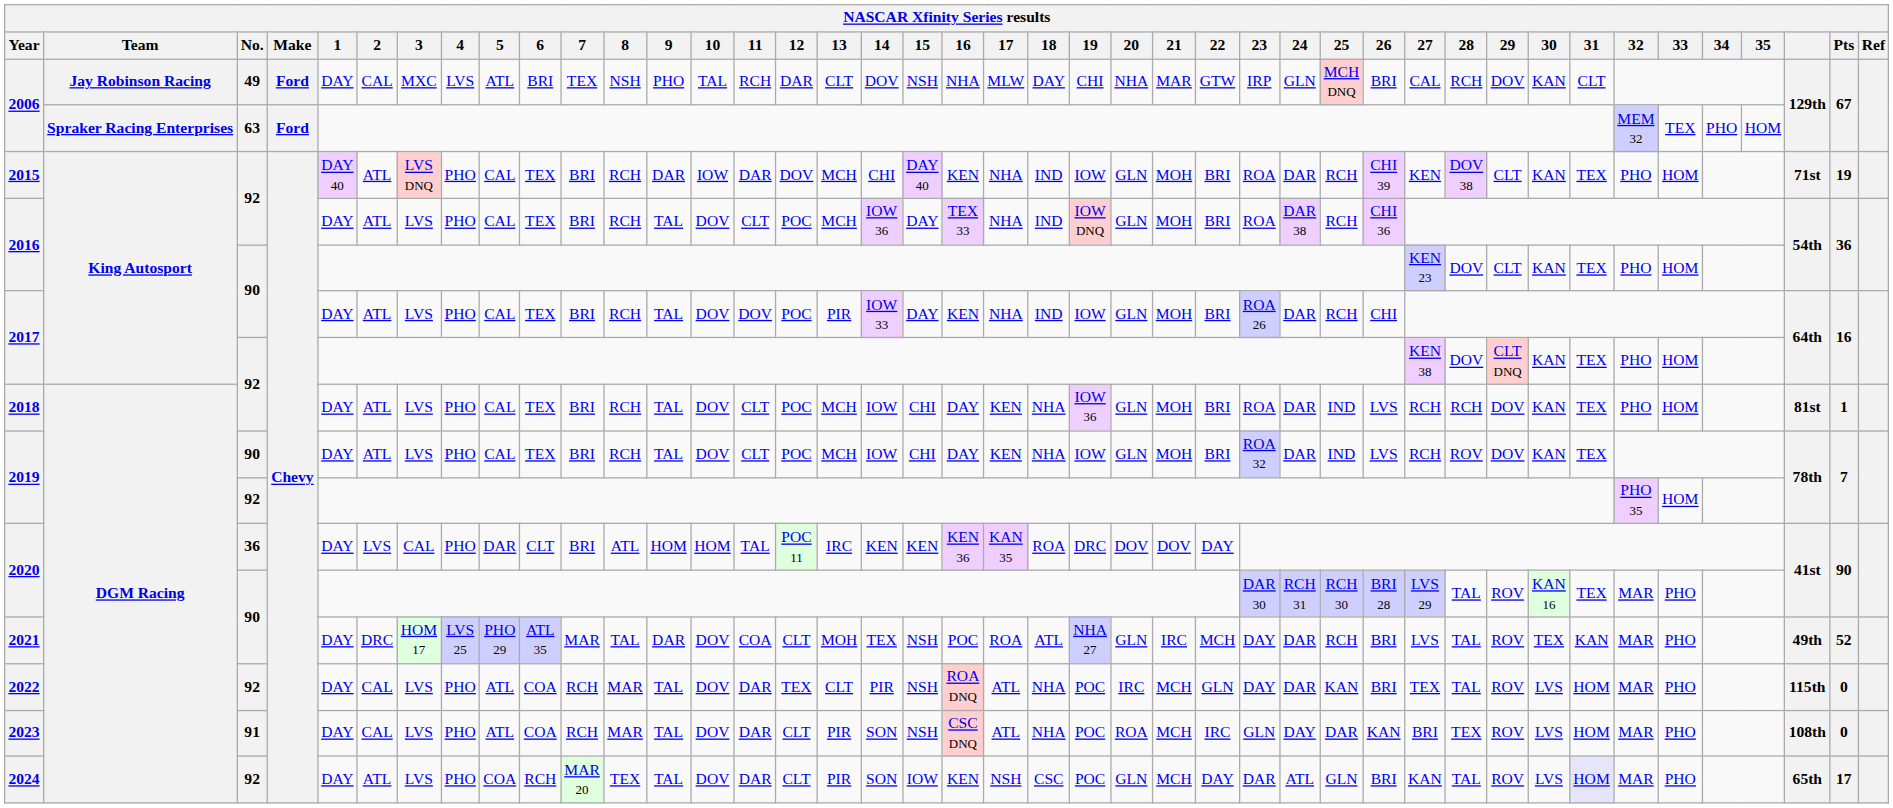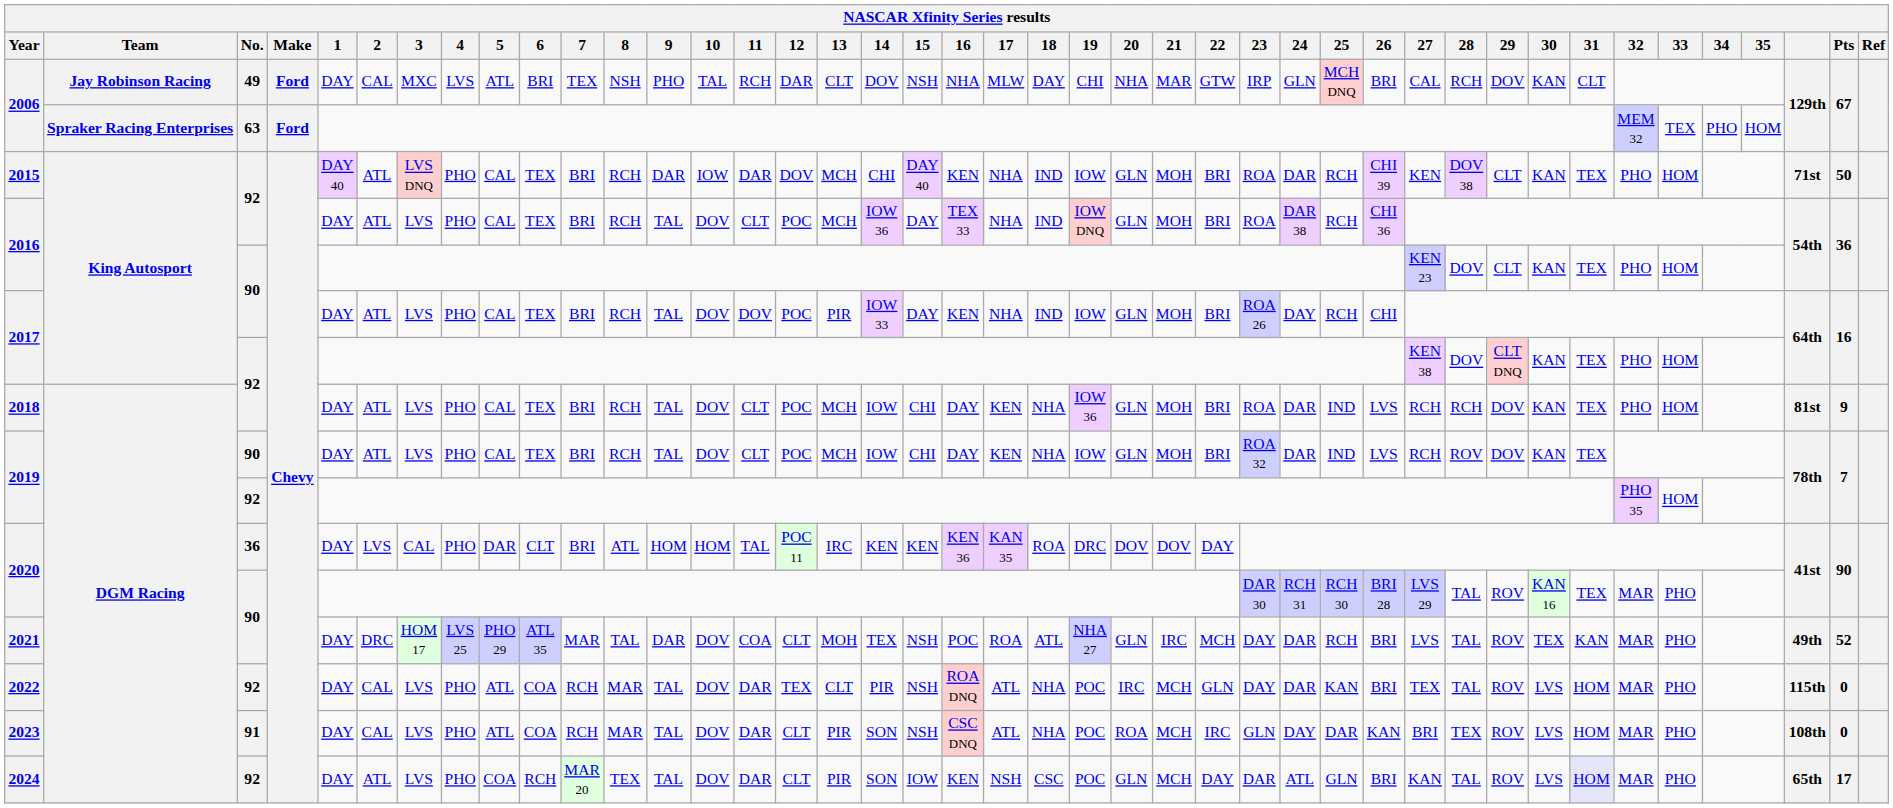2015 | Pts: 19 -> 50
2017 / 90 | 24: DAR -> DAY
2018 | Pts: 1 -> 9
